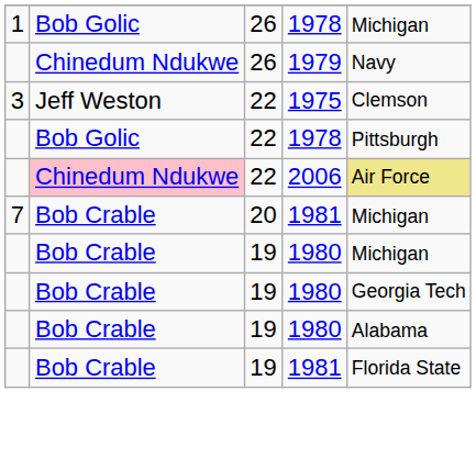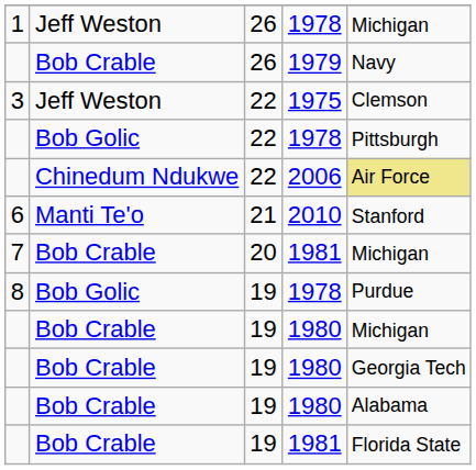1 / 1978 | column 2: Bob Golic -> Jeff Weston
1979 | column 2: Chinedum Ndukwe -> Bob Crable
2006 | column 2: pink background -> no background
+ row: 6 | Manti Te'o | 21 | 2010 | Stanford
+ row: 8 | Bob Golic | 19 | 1978 | Purdue
